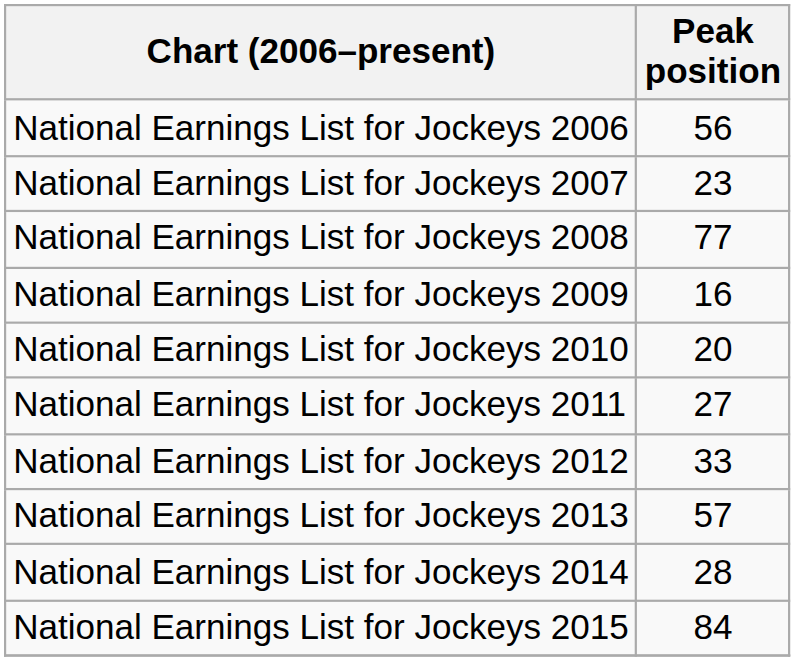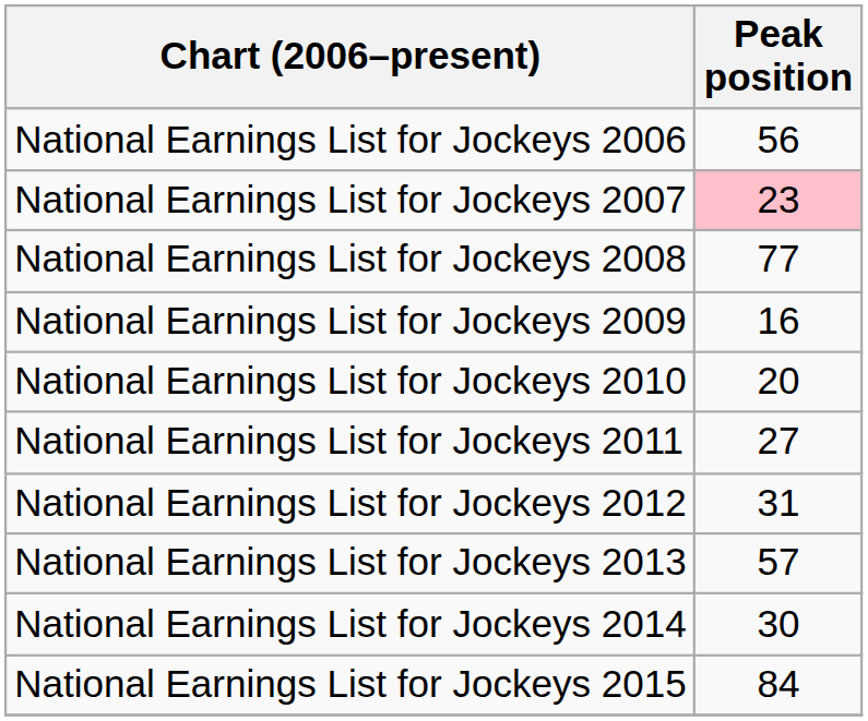National Earnings List for Jockeys 2007 | Peak position: no background -> pink background
National Earnings List for Jockeys 2012 | Peak position: 33 -> 31
National Earnings List for Jockeys 2014 | Peak position: 28 -> 30
